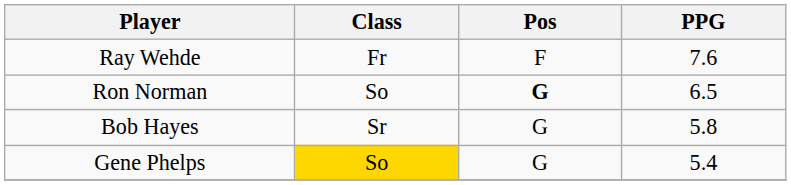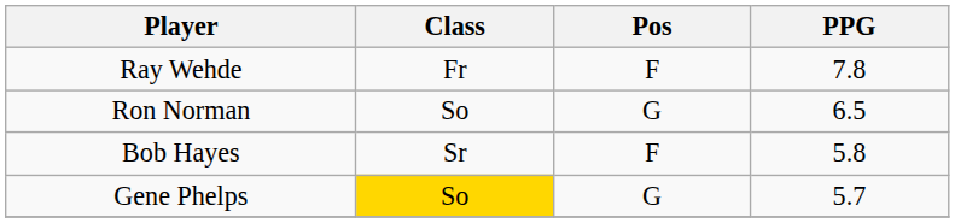Ray Wehde | PPG: 7.6 -> 7.8
Ron Norman | Pos: bold -> normal
Bob Hayes | Pos: G -> F
Gene Phelps | PPG: 5.4 -> 5.7
